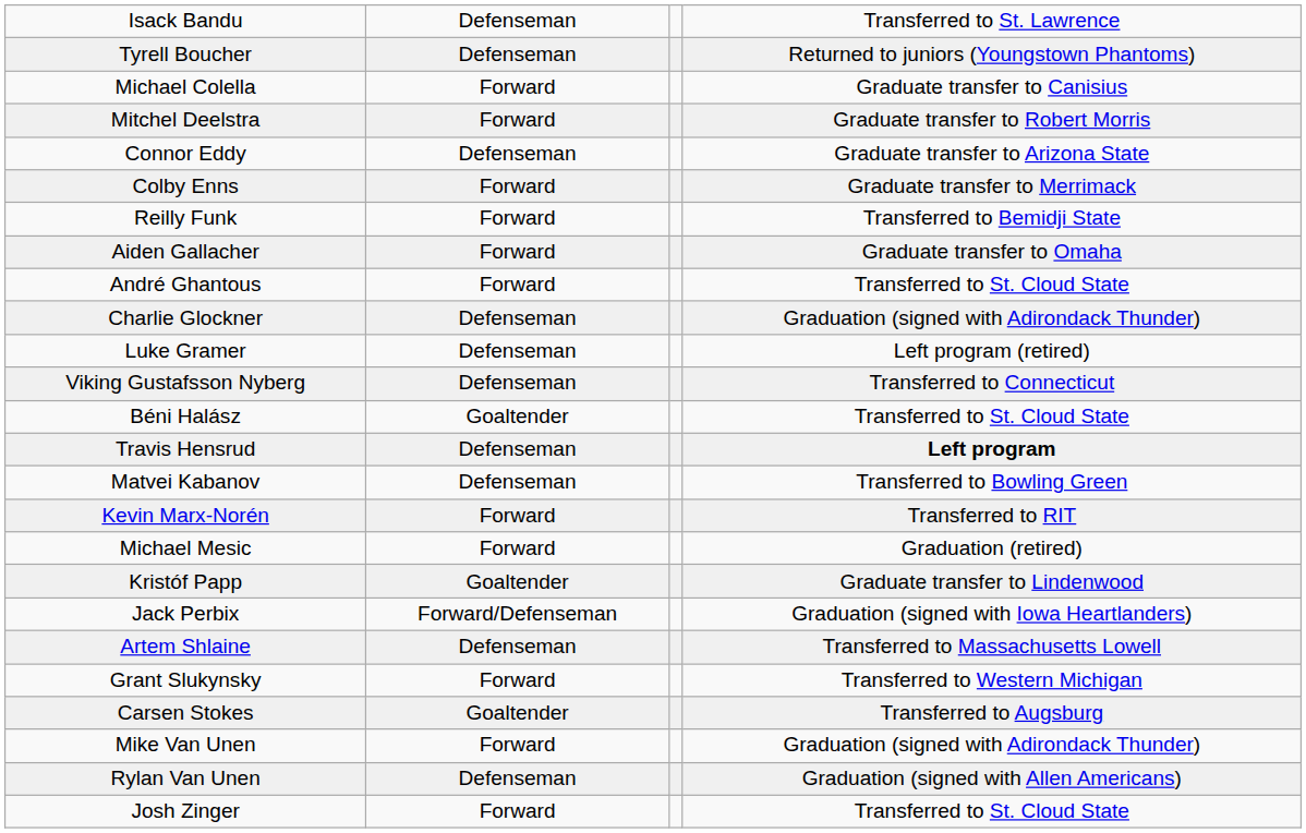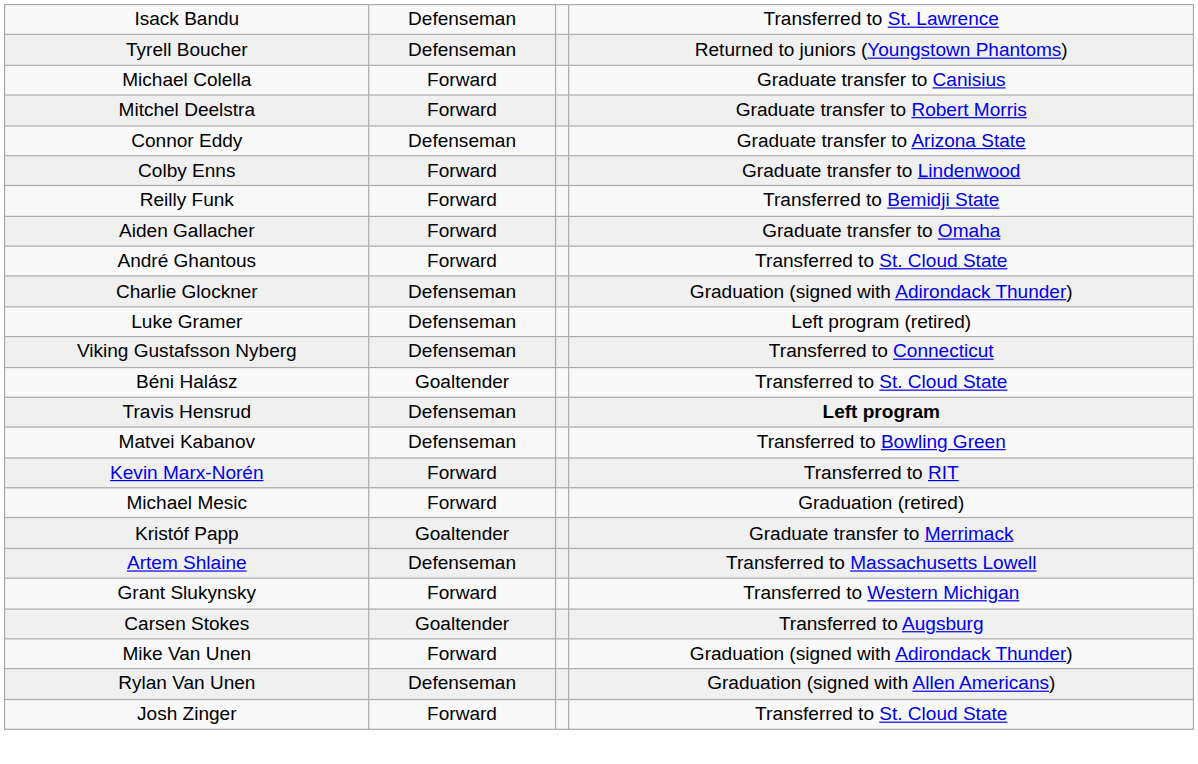Colby Enns | column 4: Graduate transfer to Merrimack -> Graduate transfer to Lindenwood
Kristóf Papp | column 4: Graduate transfer to Lindenwood -> Graduate transfer to Merrimack
- row: Jack Perbix | Forward/Defenseman | Graduation (signed with Iowa Heartlanders)
